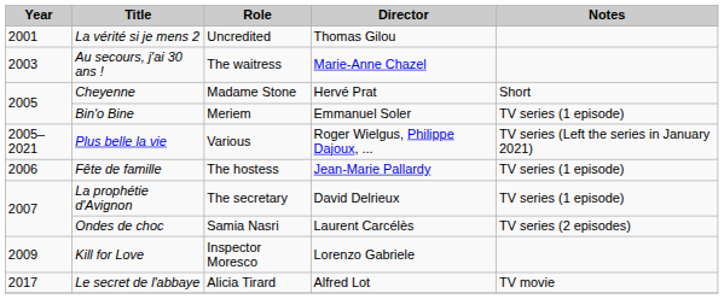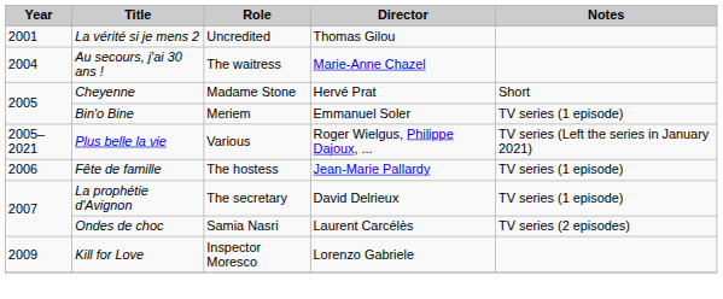Au secours, j'ai 30 ans ! | Year: 2003 -> 2004
- row: 2017 | Le secret de l'abbaye | Alicia Tirard | Alfred Lot | TV movie
